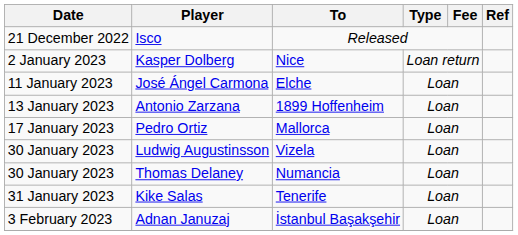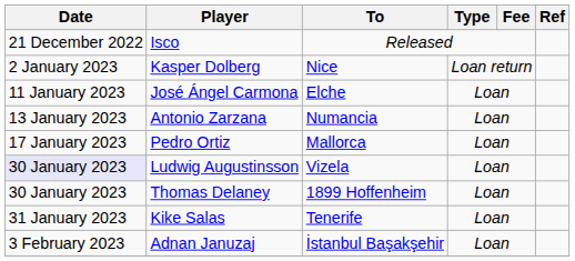Antonio Zarzana | To: 1899 Hoffenheim -> Numancia
Ludwig Augustinsson | Date: no background -> lavender background
Thomas Delaney | To: Numancia -> 1899 Hoffenheim
